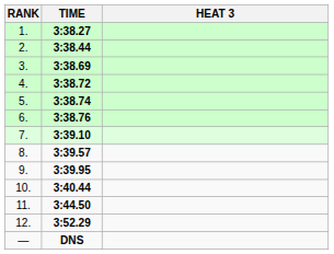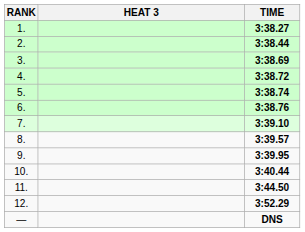columns swapped: HEAT 3 <-> TIME
